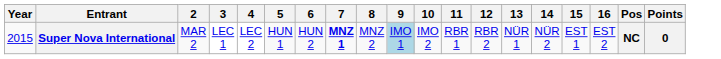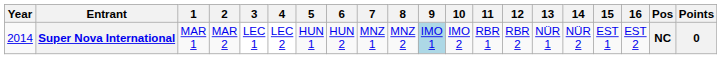+ column: 1 | MAR 1
Super Nova International | Year: 2015 -> 2014
Super Nova International | 7: bold -> normal
